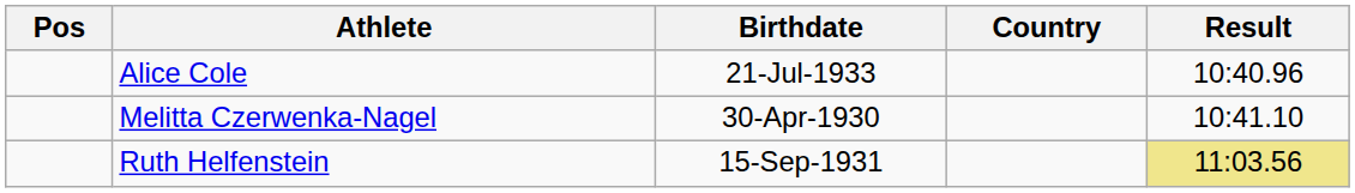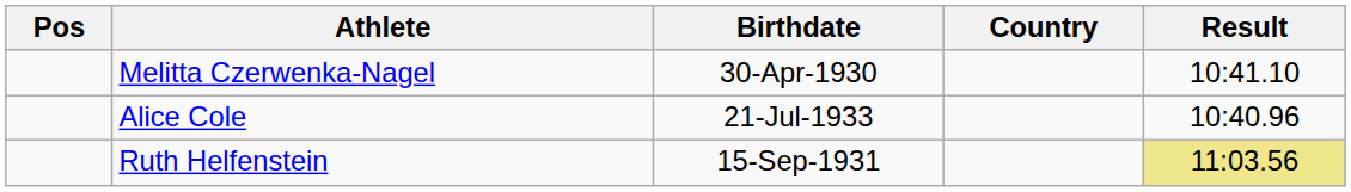rows swapped: Alice Cole <-> Melitta Czerwenka-Nagel
